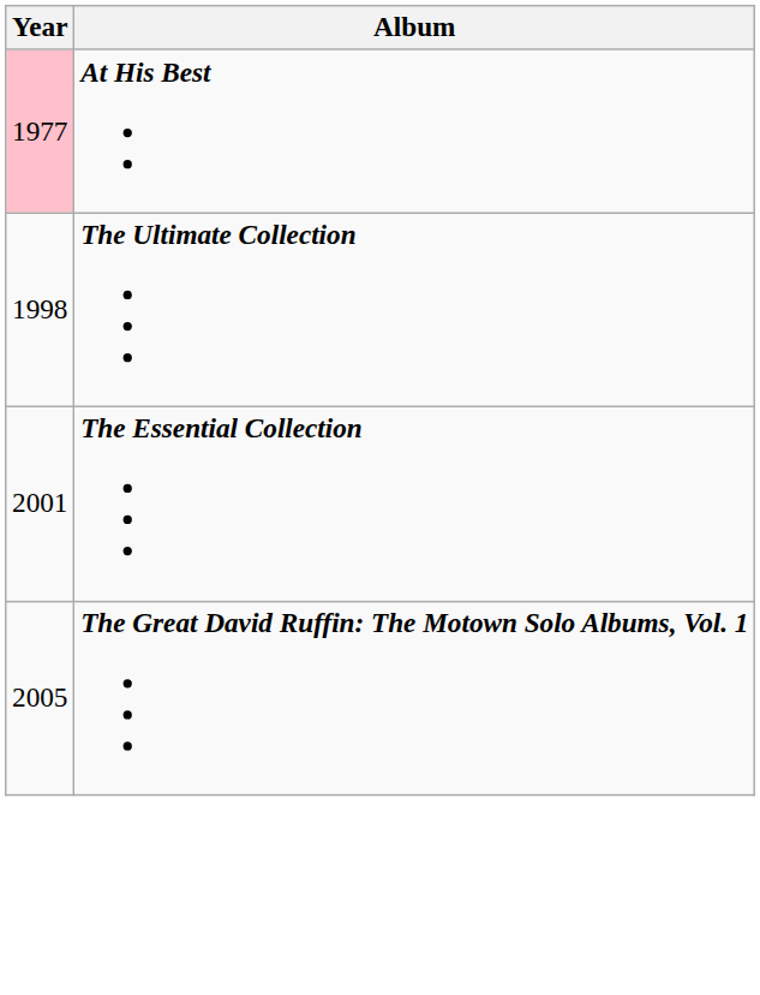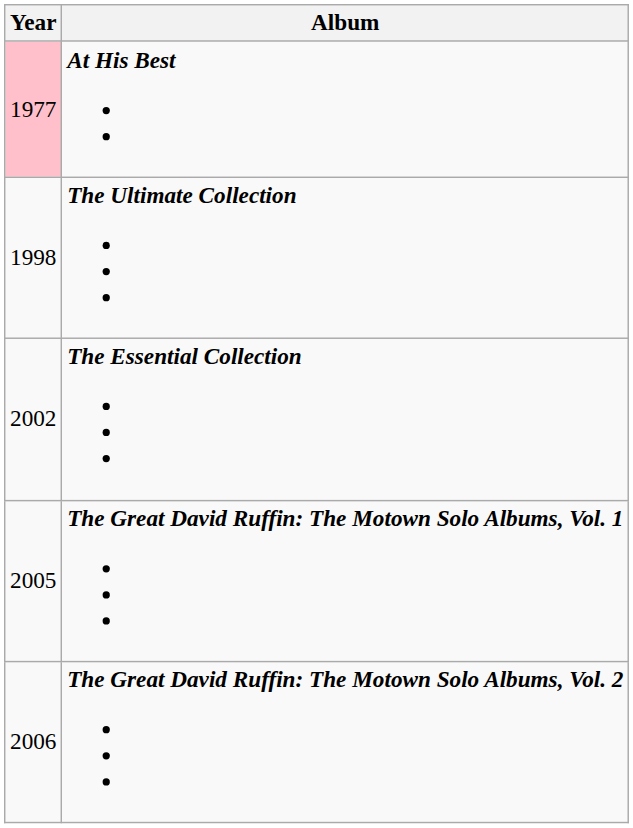The Essential Collection | Year: 2001 -> 2002
+ row: 2006 | The Great David Ruffin: The Motown Solo Albums, Vol. 2
